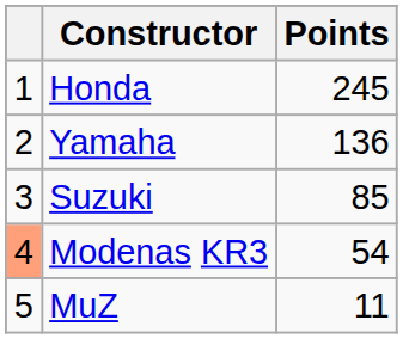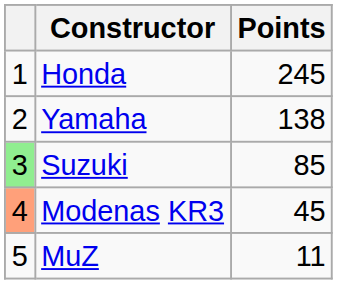Yamaha | Points: 136 -> 138
Suzuki | column 1: no background -> lightgreen background
Modenas KR3 | Points: 54 -> 45
